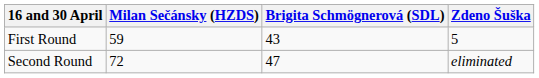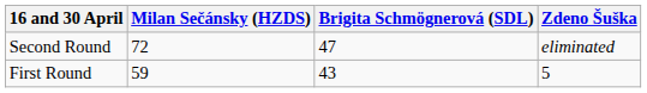rows swapped: First Round <-> Second Round
